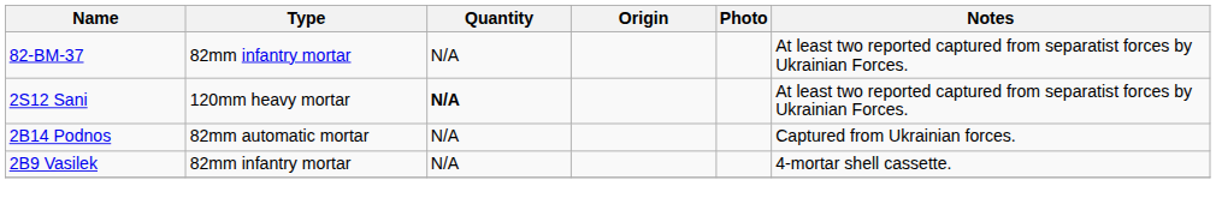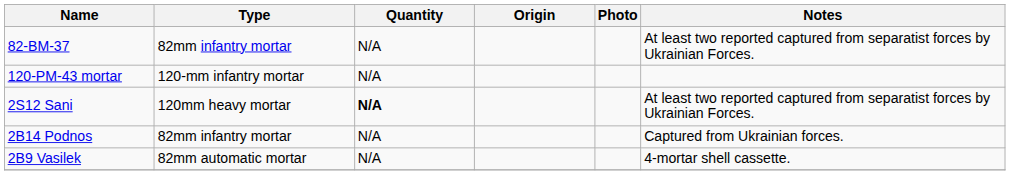+ row: 120-PM-43 mortar | 120-mm infantry mortar | N/A
2B14 Podnos | Type: 82mm automatic mortar -> 82mm infantry mortar
2B9 Vasilek | Type: 82mm infantry mortar -> 82mm automatic mortar
